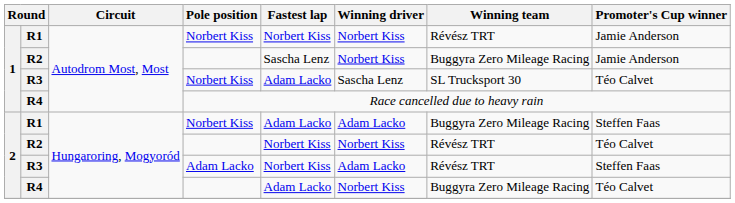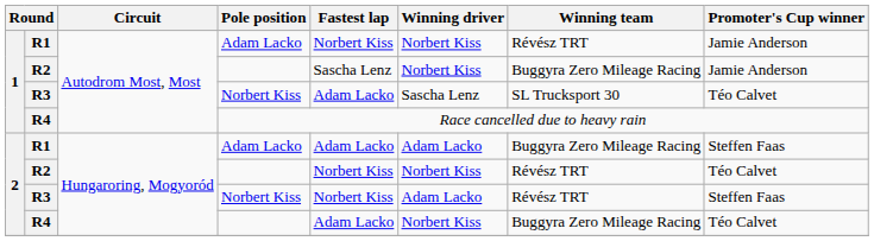1 / R1 | Pole position: Norbert Kiss -> Adam Lacko
2 / R1 | Pole position: Norbert Kiss -> Adam Lacko
2 / R3 | Pole position: Adam Lacko -> Norbert Kiss
